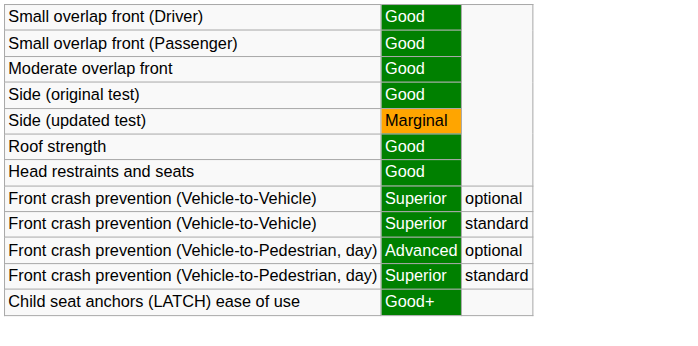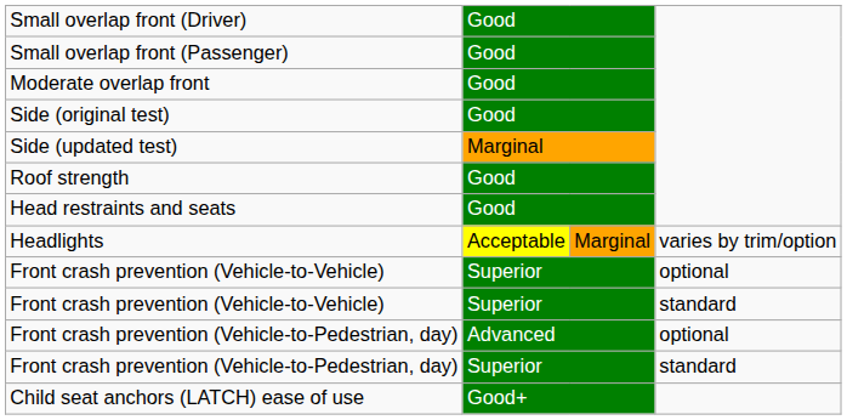+ row: Headlights | Acceptable | Marginal | varies by trim/option
